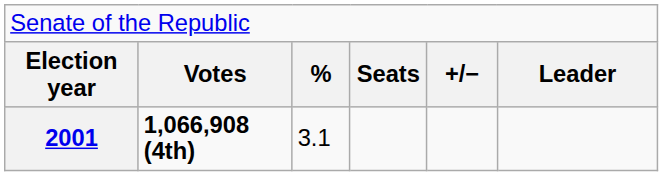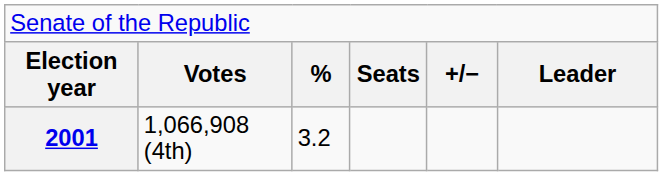2001 | column 2: bold -> normal
2001 | column 3: 3.1 -> 3.2
